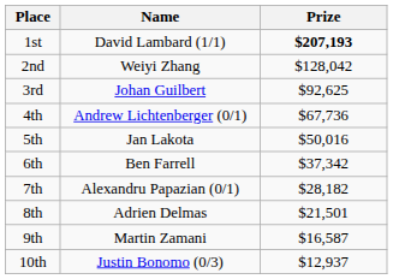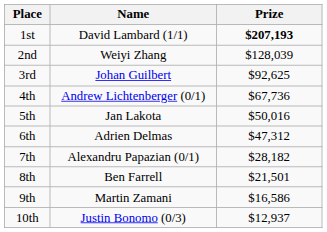2nd | Prize: $128,042 -> $128,039
6th | Name: Ben Farrell -> Adrien Delmas
6th | Prize: $37,342 -> $47,312
8th | Name: Adrien Delmas -> Ben Farrell
9th | Prize: $16,587 -> $16,586
